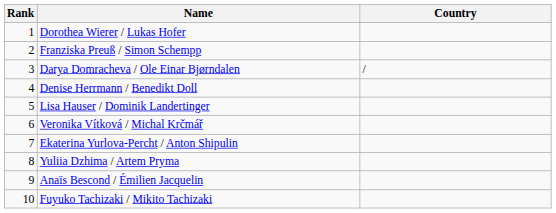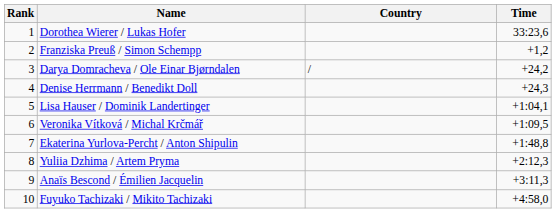+ column: Time | 33:23,6 | +1,2 | +24,2 | +24,3 | +1:04,1 | +1:09,5 | +1:48,8 | +2:12,3 | +3:11,3 | +4:58,0
